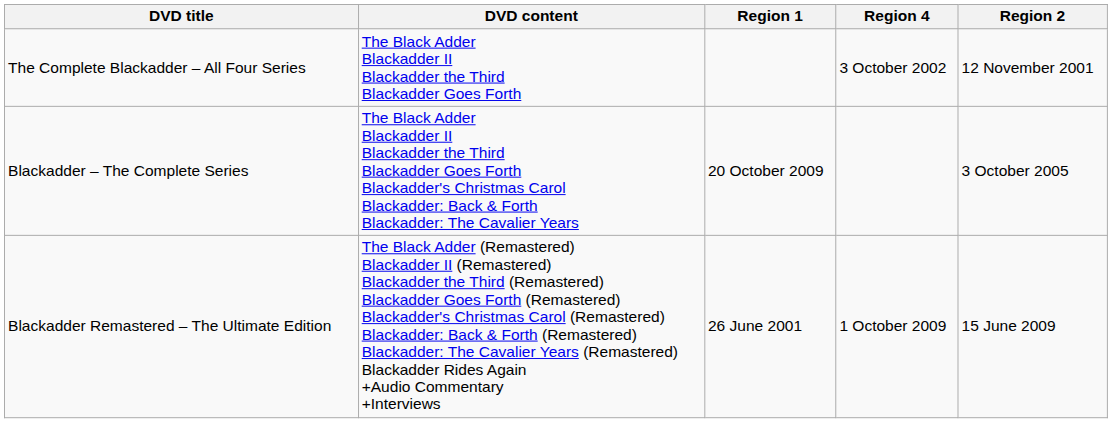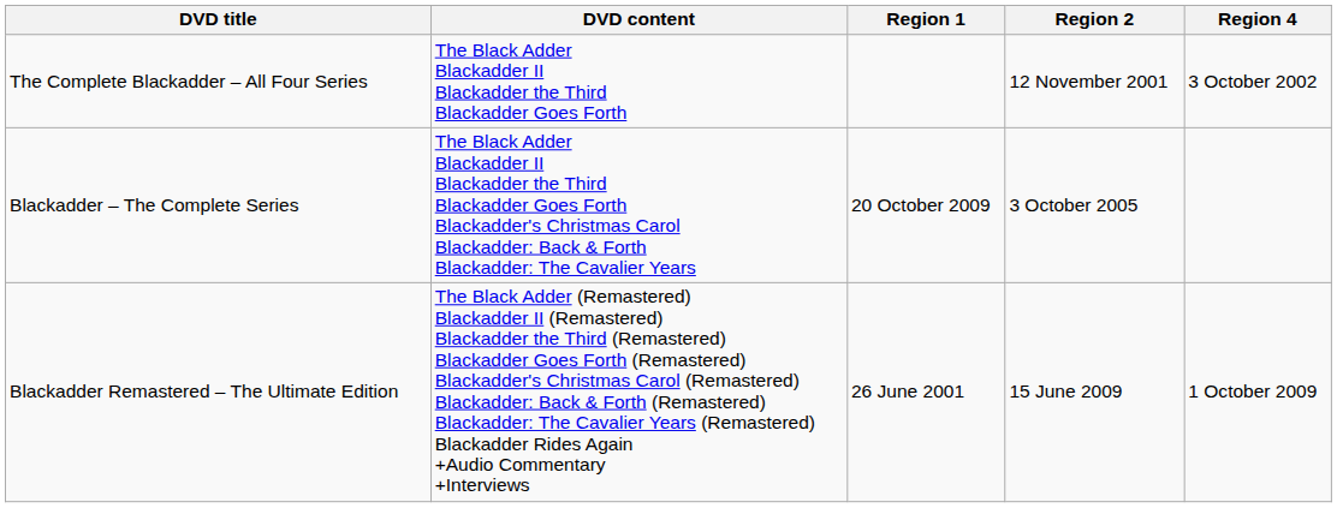columns swapped: Region 2 <-> Region 4
